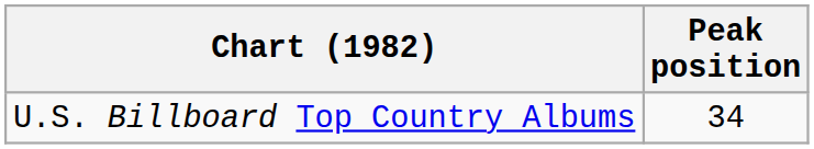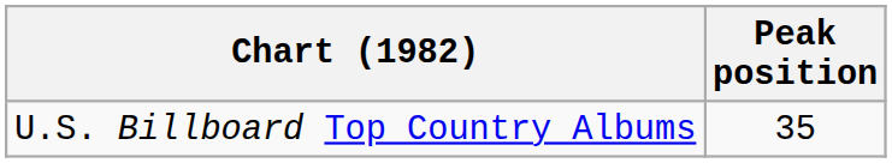U.S. Billboard Top Country Albums | Peak position: 34 -> 35
